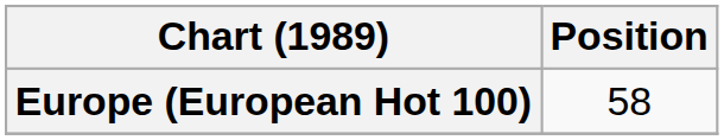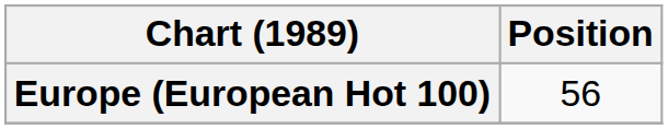Europe (European Hot 100) | Position: 58 -> 56
